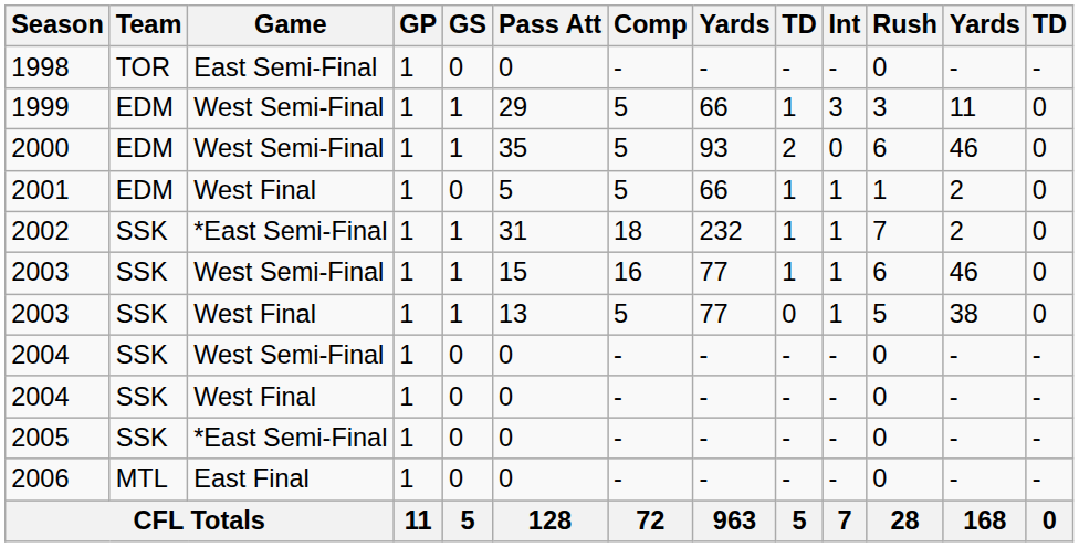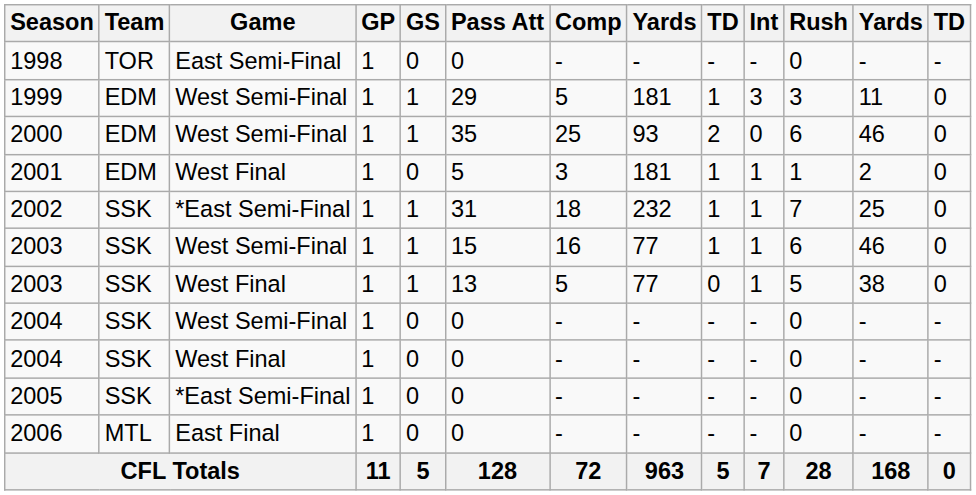1999 | column 8: 66 -> 181
2000 | Comp: 5 -> 25
2001 | Comp: 5 -> 3
2001 | column 8: 66 -> 181
2002 | column 12: 2 -> 25
